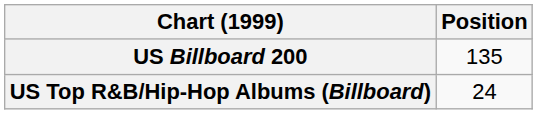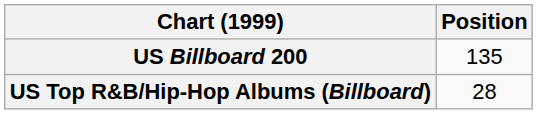US Top R&B/Hip-Hop Albums (Billboard) | Position: 24 -> 28
